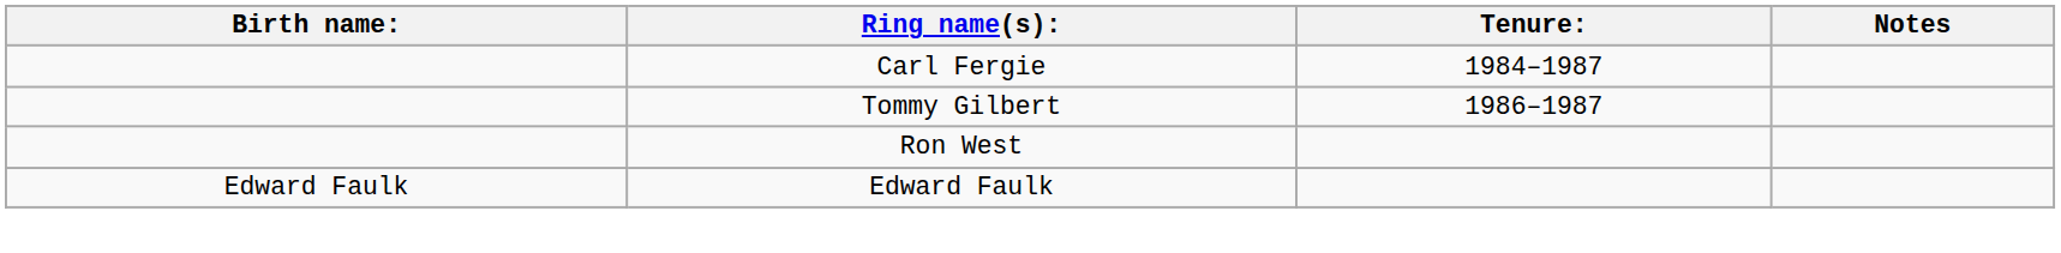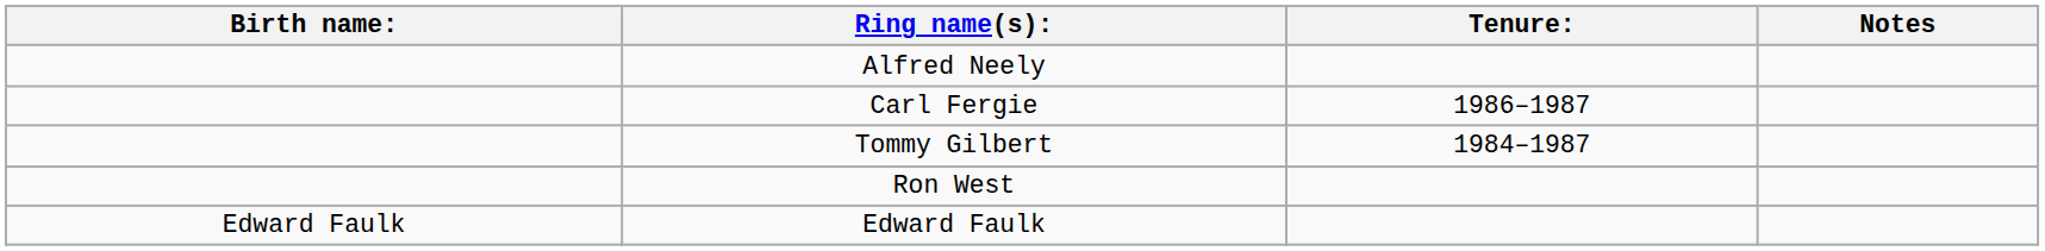+ row: Alfred Neely
Carl Fergie | Tenure:: 1984–1987 -> 1986–1987
Tommy Gilbert | Tenure:: 1986–1987 -> 1984–1987
